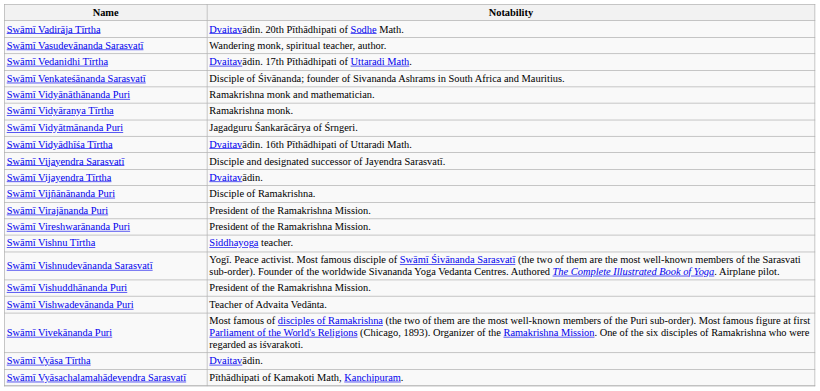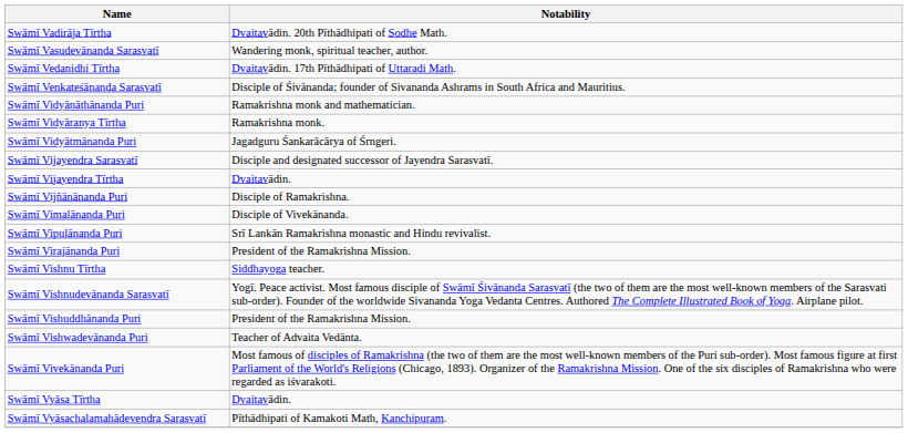- row: Swāmī Vidyādhīśa Tīrtha | Dvaitavādin. 16th Pīthādhipati of Uttaradi Math.
+ row: Swāmī Vimalānanda Puri | Disciple of Vivekānanda.
+ row: Swāmī Vipulānanda Puri | Srī Lankān Ramakrishna monastic and Hindu revivalist.
- row: Swāmī Vireshwarānanda Puri | President of the Ramakrishna Mission.
